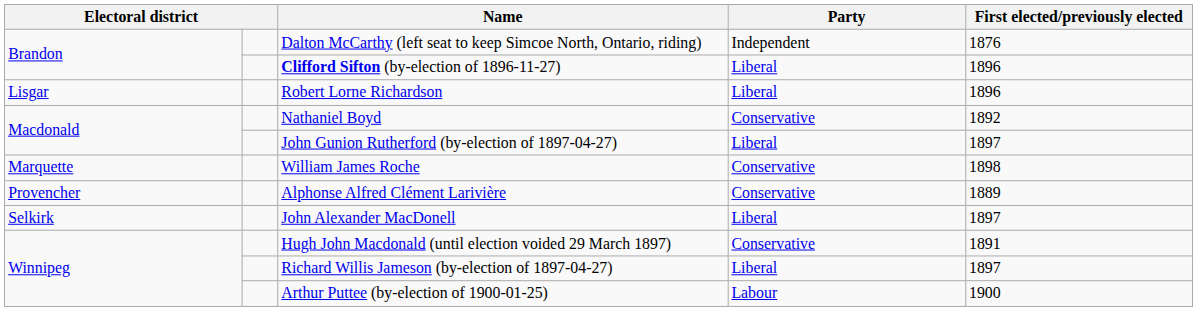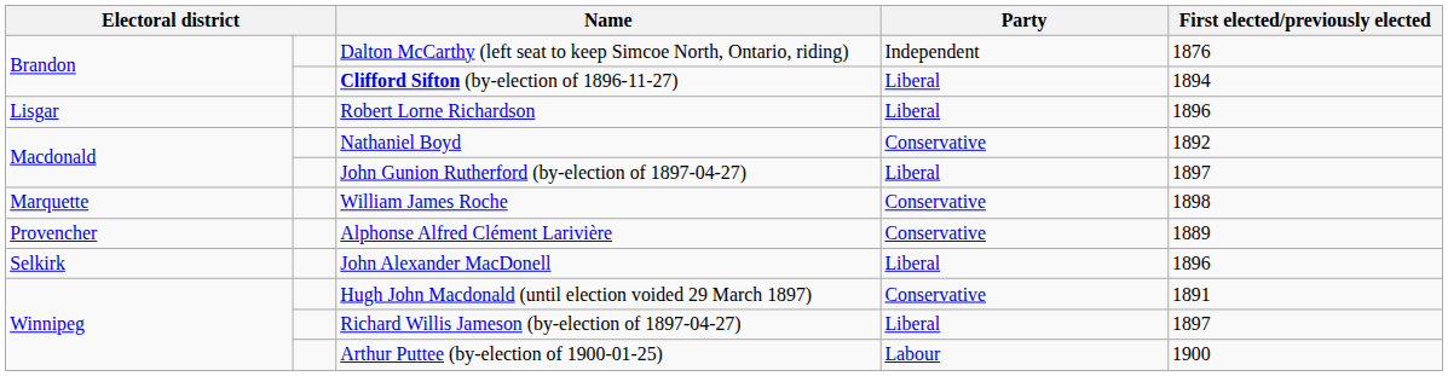Clifford Sifton (by-election of 1896-11-27) | First elected/previously elected: 1896 -> 1894
John Alexander MacDonell | First elected/previously elected: 1897 -> 1896
